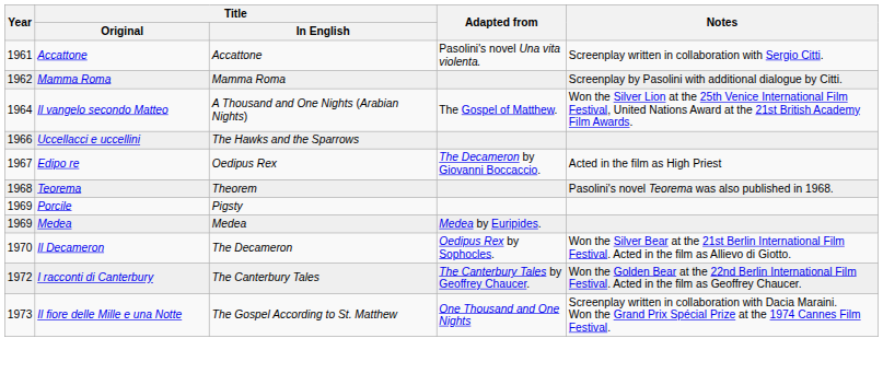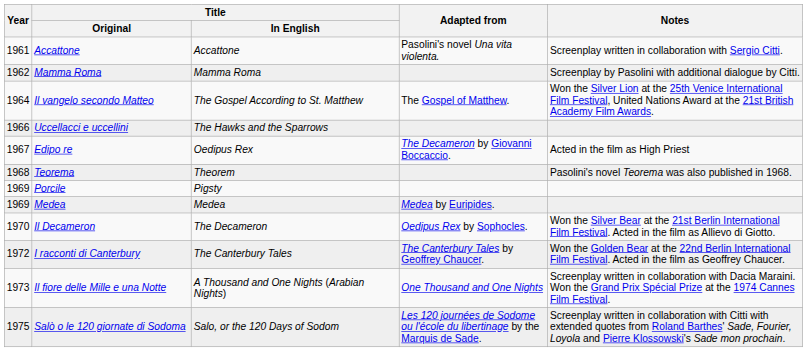Il vangelo secondo Matteo | Title / In English: A Thousand and One Nights (Arabian Nights) -> The Gospel According to St. Matthew
Il fiore delle Mille e una Notte | Title / In English: The Gospel According to St. Matthew -> A Thousand and One Nights (Arabian Nights)
+ row: 1975 | Salò o le 120 giornate di Sodoma | Salo, or the 120 Days of Sodom | Les 120 journées de Sodome ou l'école du libertinage by the Marquis de Sade. | Screenplay written in collaboration with Citti with extended quotes from Roland Barthes' Sade, Fourier, Loyola and Pierre Klossowski's Sade mon prochain.
